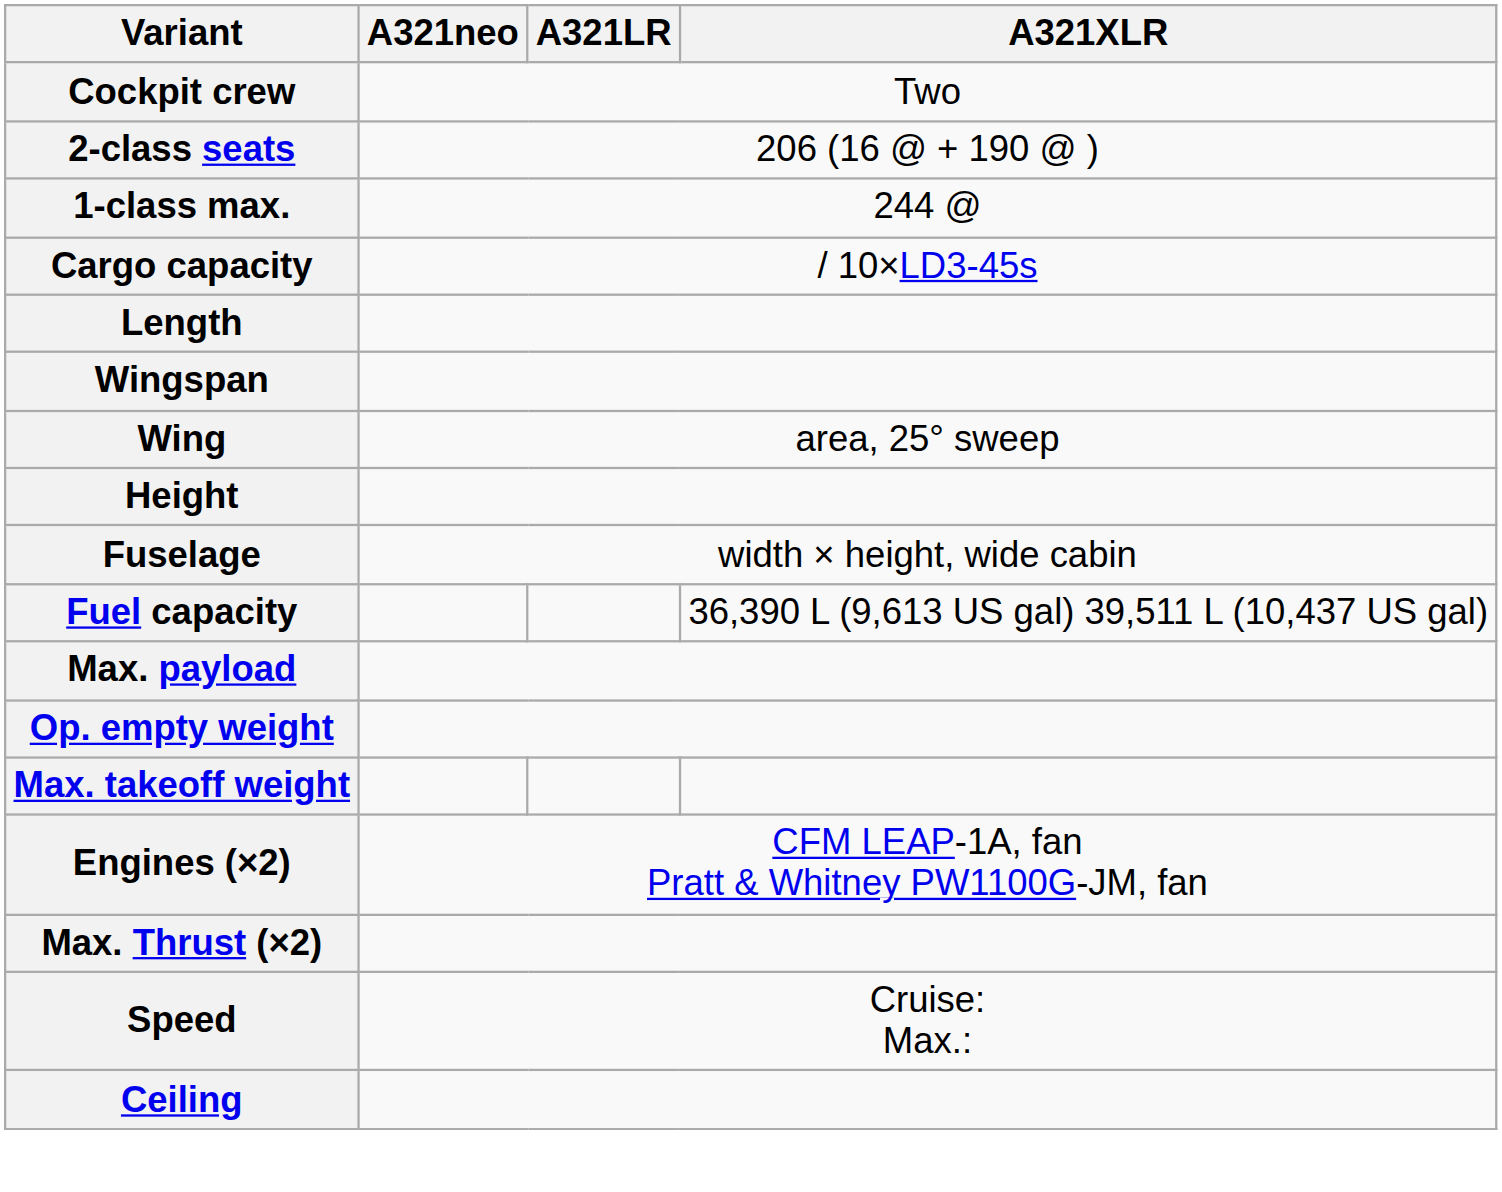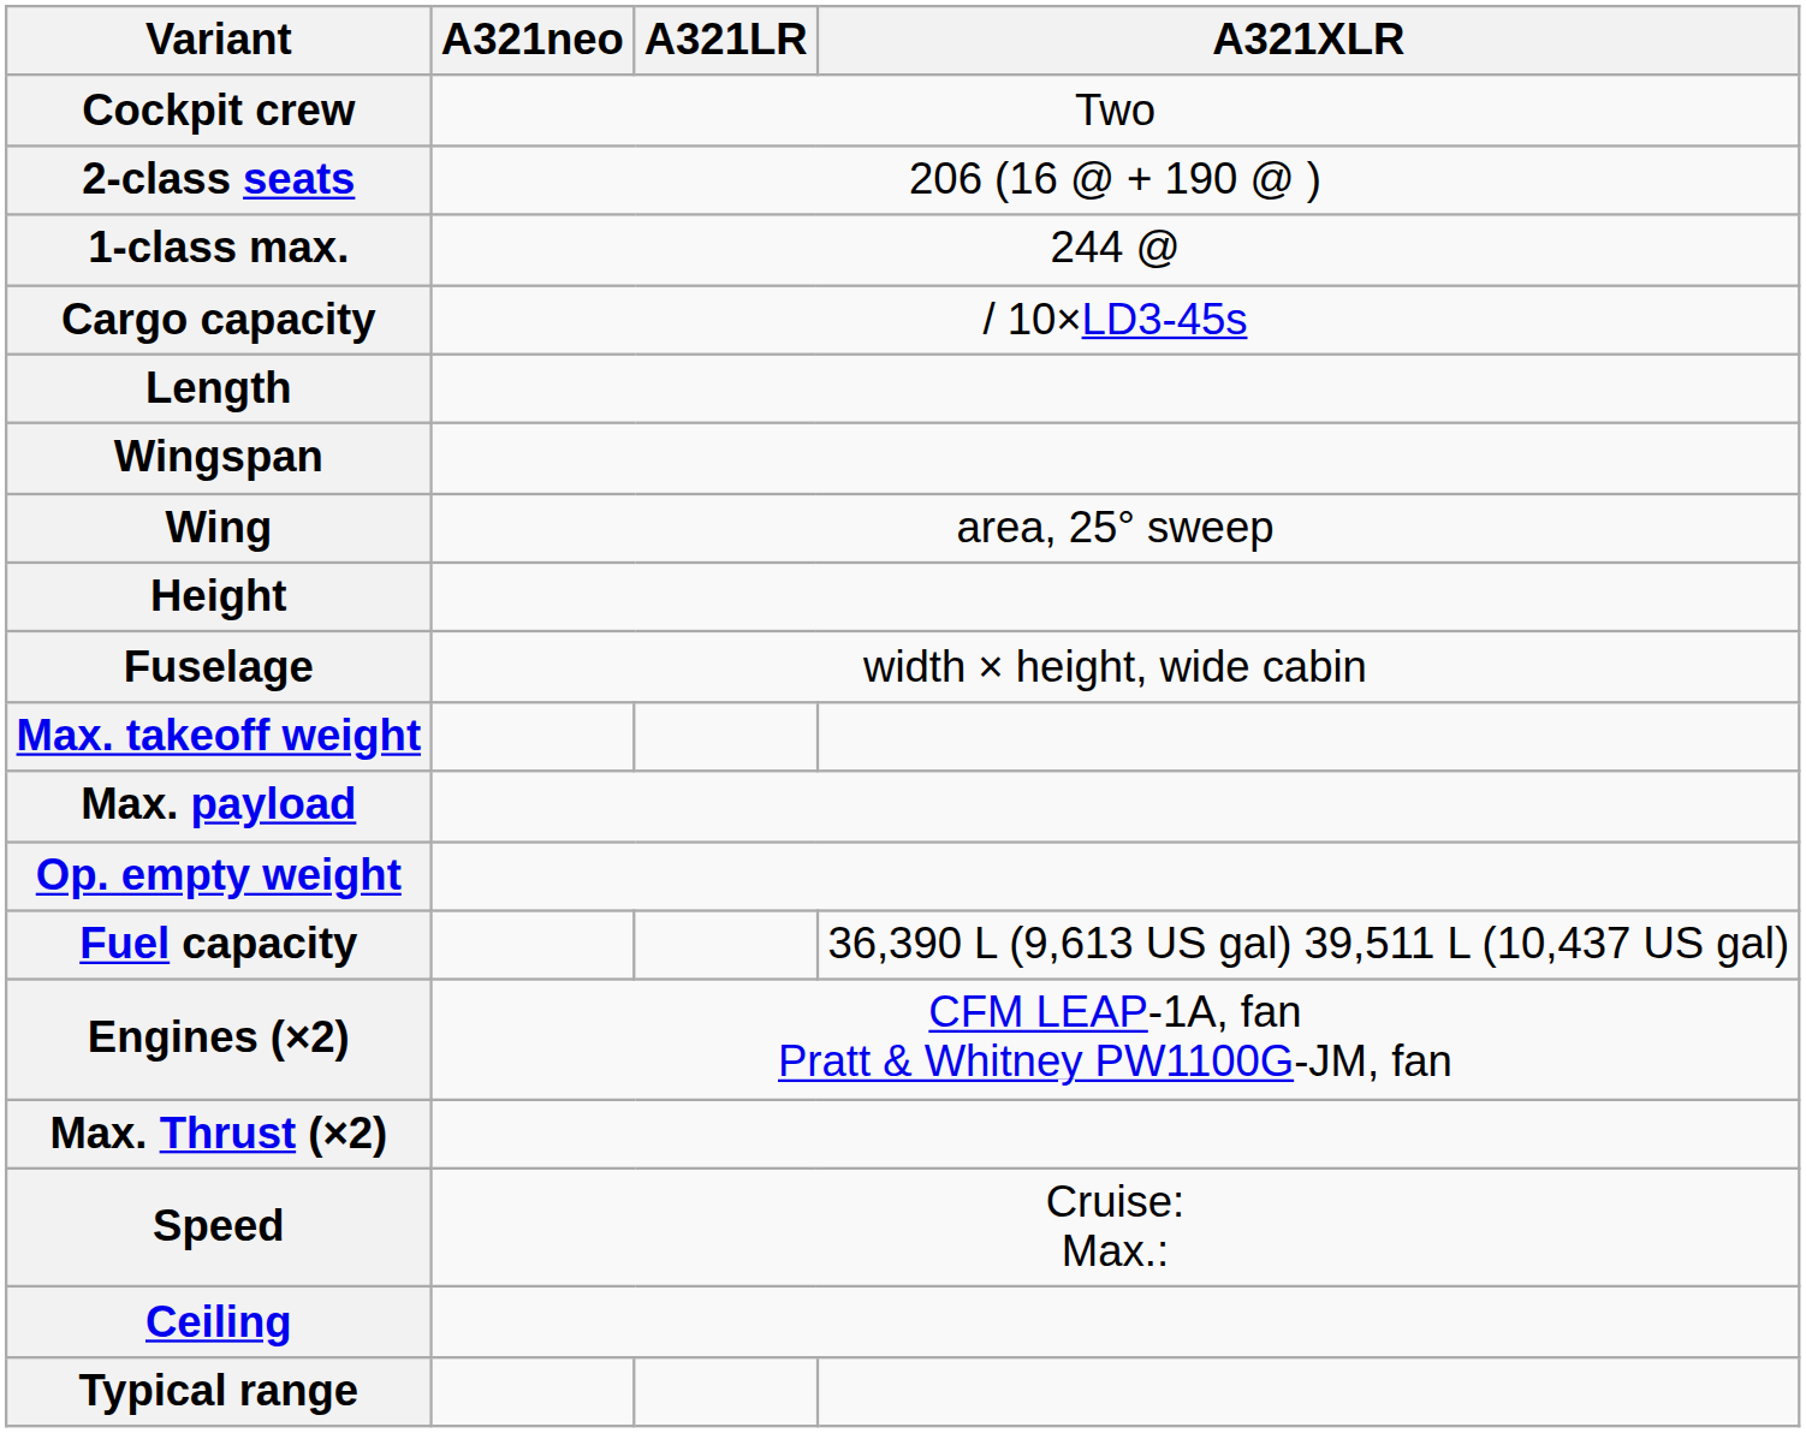rows swapped: Max. takeoff weight <-> Fuel capacity
+ row: Typical range
